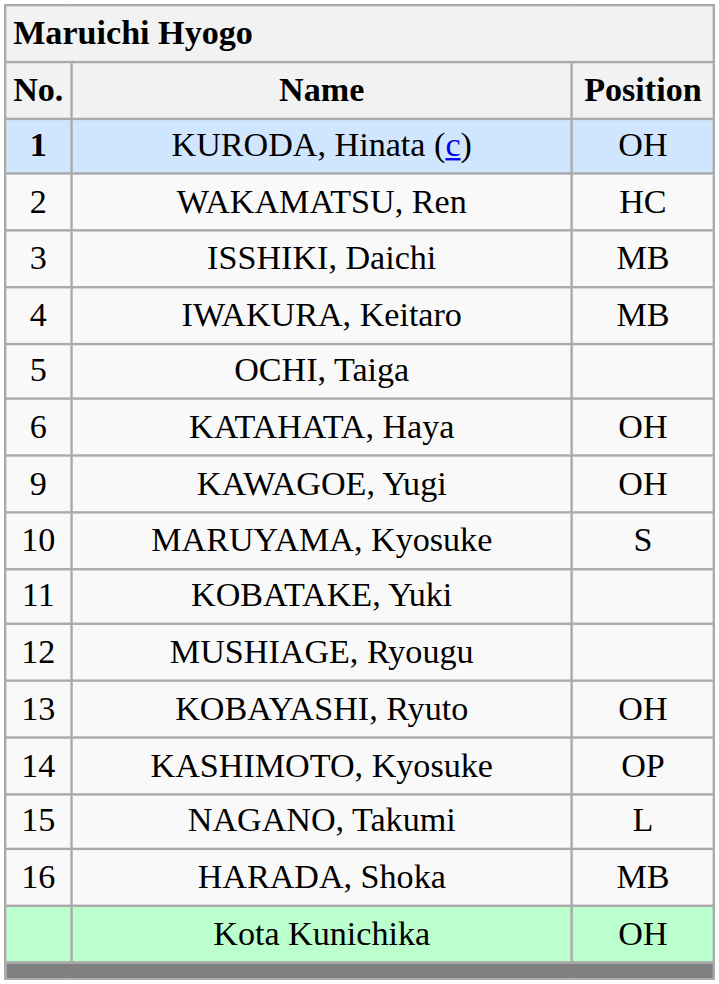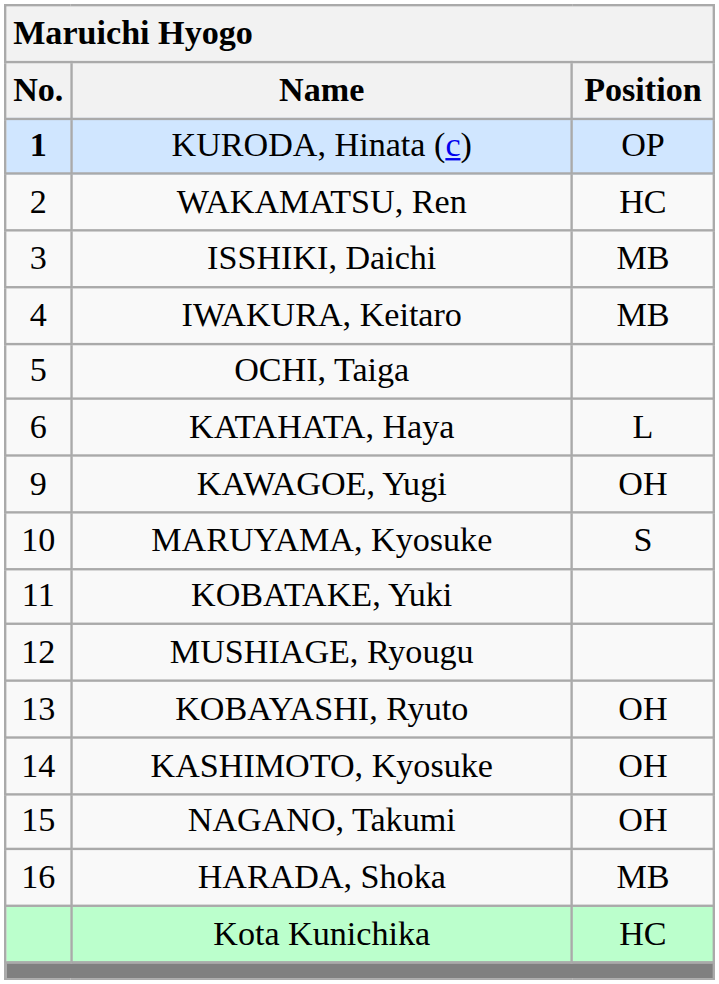KURODA, Hinata (c) | Position: OH -> OP
KATAHATA, Haya | Position: OH -> L
KASHIMOTO, Kyosuke | Position: OP -> OH
NAGANO, Takumi | Position: L -> OH
Kota Kunichika | Position: OH -> HC
